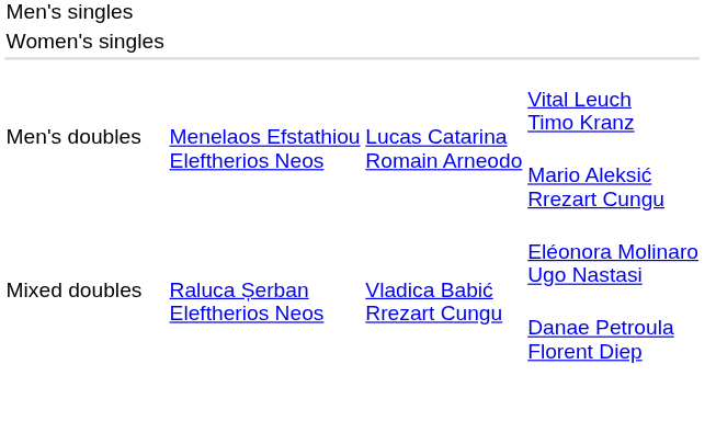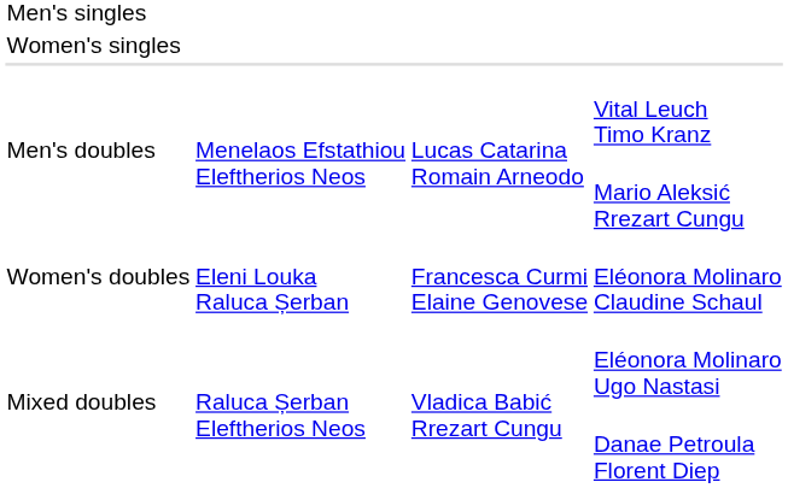+ row: Women's doubles | Eleni Louka Raluca Șerban | Francesca Curmi Elaine Genovese | Eléonora Molinaro Claudine Schaul
